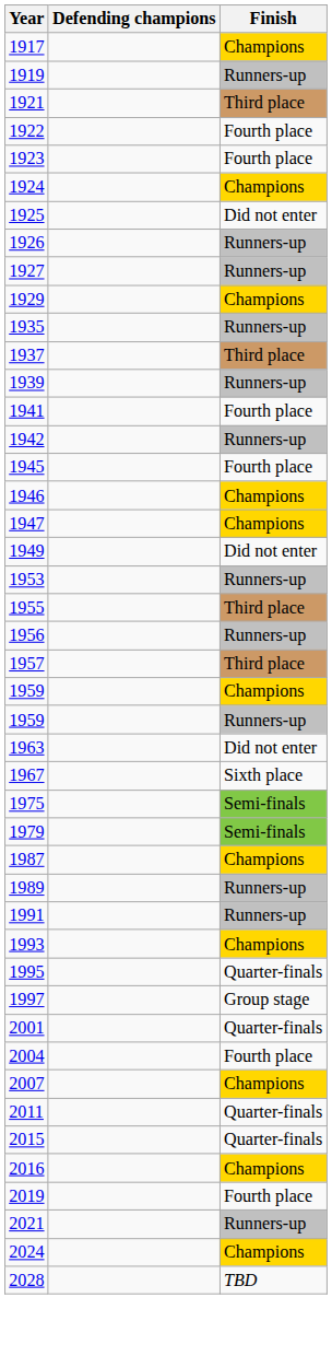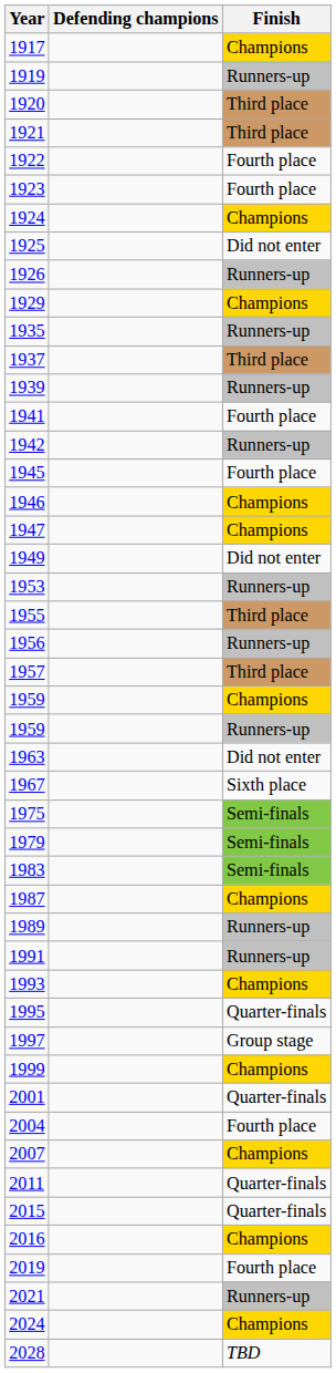+ row: 1920 | Third place
- row: 1927 | Runners-up
+ row: 1983 | Semi-finals
+ row: 1999 | Champions
